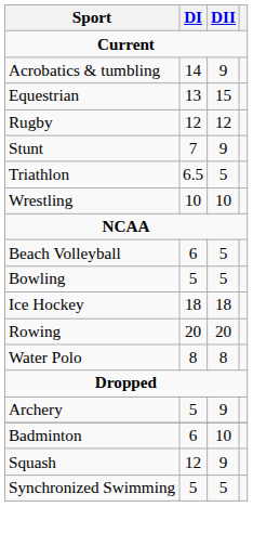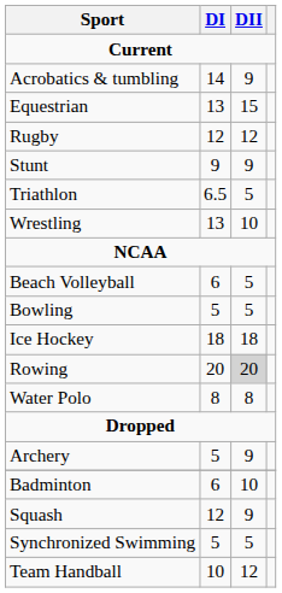Stunt | DI: 7 -> 9
Wrestling | DI: 10 -> 13
Rowing | DII: no background -> lightgrey background
+ row: Team Handball | 10 | 12
